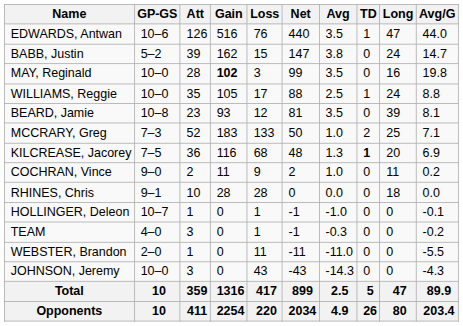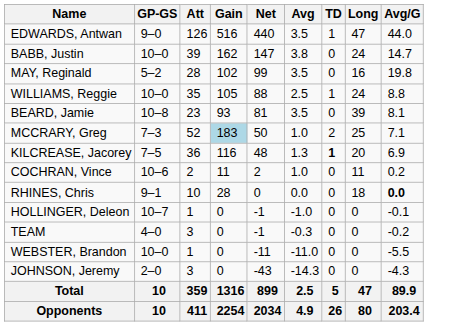- column: Loss | 76 | 15 | 3 | 17 | 12 | 133 | 68 | 9 | 28 | 1 | 1 | 11 | 43 | 417 | 220
EDWARDS, Antwan | GP-GS: 10–6 -> 9–0
BABB, Justin | GP-GS: 5–2 -> 10–0
MAY, Reginald | GP-GS: 10–0 -> 5–2
MAY, Reginald | Gain: bold -> normal
MCCRARY, Greg | Gain: no background -> lightblue background
COCHRAN, Vince | GP-GS: 9–0 -> 10–6
RHINES, Chris | Avg/G: normal -> bold
WEBSTER, Brandon | GP-GS: 2–0 -> 10–0
JOHNSON, Jeremy | GP-GS: 10–0 -> 2–0
